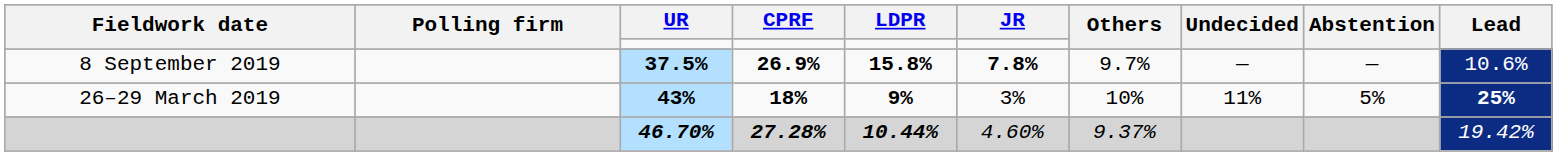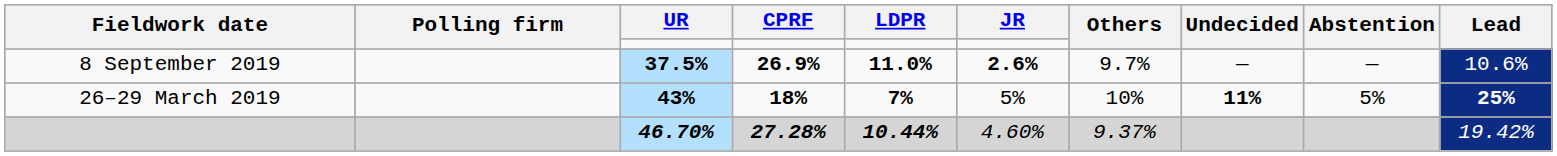8 September 2019 | LDPR: 15.8% -> 11.0%
8 September 2019 | JR: 7.8% -> 2.6%
26–29 March 2019 | LDPR: 9% -> 7%
26–29 March 2019 | JR: 3% -> 5%
26–29 March 2019 | Undecided: normal -> bold
